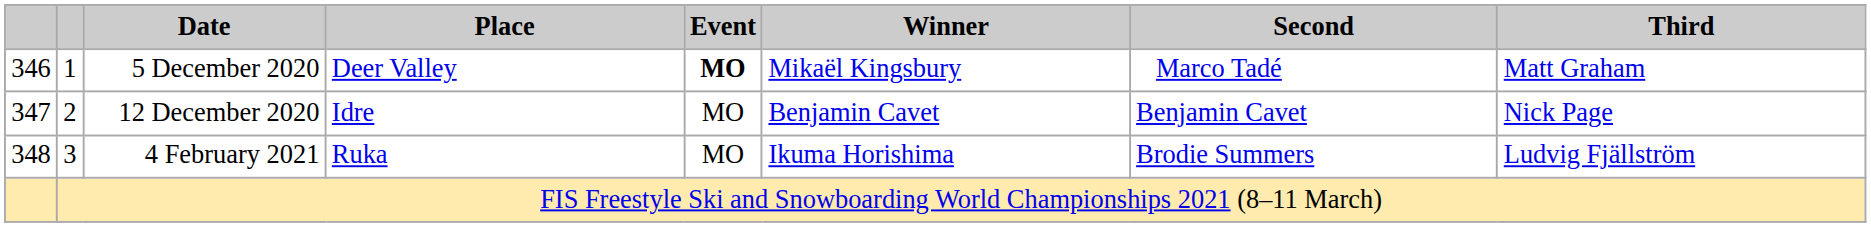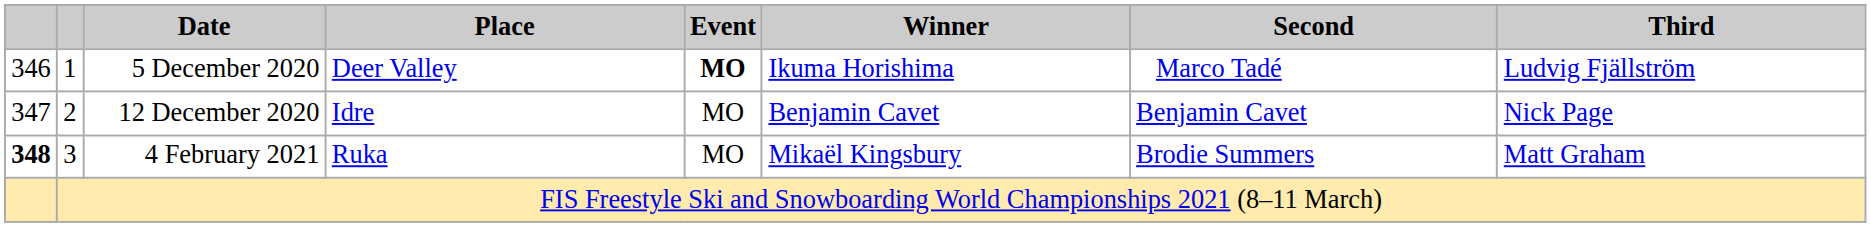5 December 2020 | Winner: Mikaël Kingsbury -> Ikuma Horishima
5 December 2020 | Third: Matt Graham -> Ludvig Fjällström
4 February 2021 | column 1: normal -> bold
4 February 2021 | Winner: Ikuma Horishima -> Mikaël Kingsbury
4 February 2021 | Third: Ludvig Fjällström -> Matt Graham
